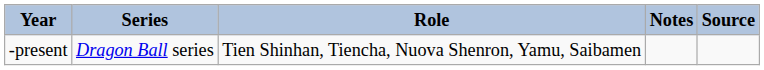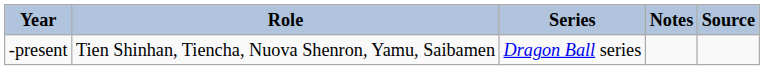columns swapped: Series <-> Role
